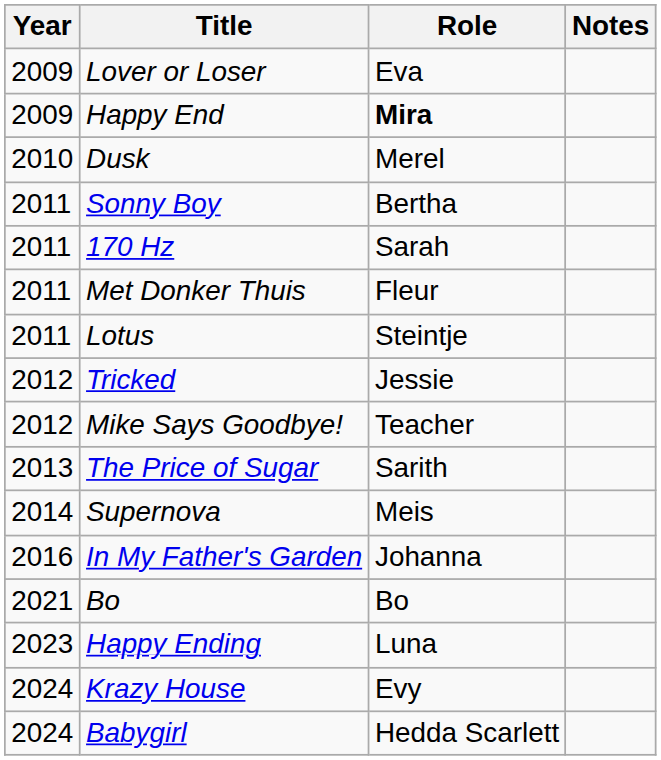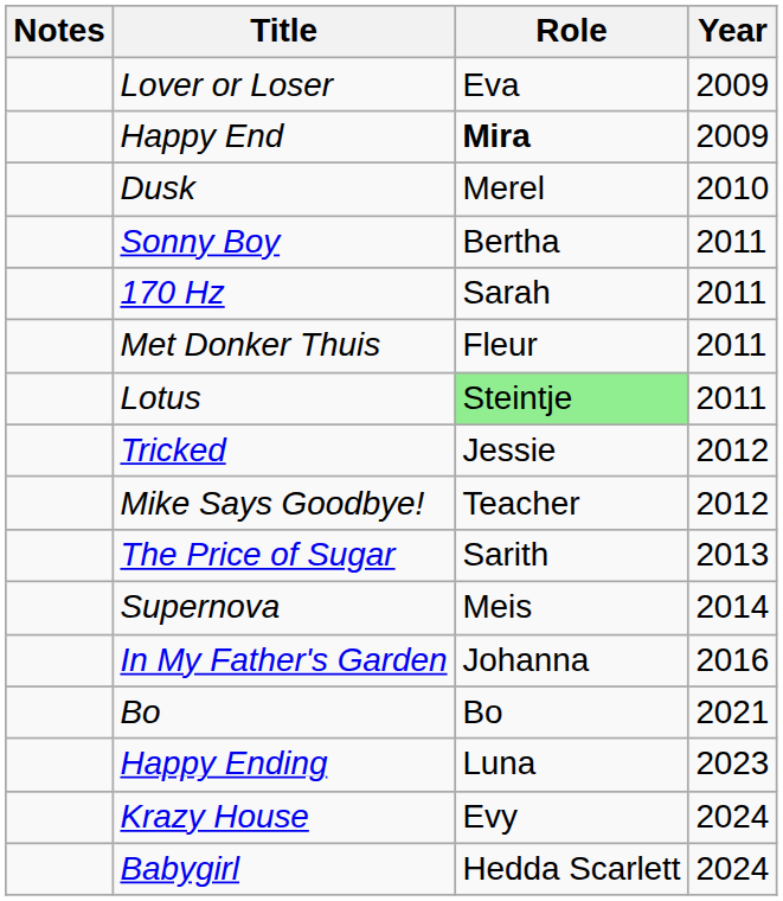columns swapped: Year <-> Notes
Lotus | Role: no background -> lightgreen background
